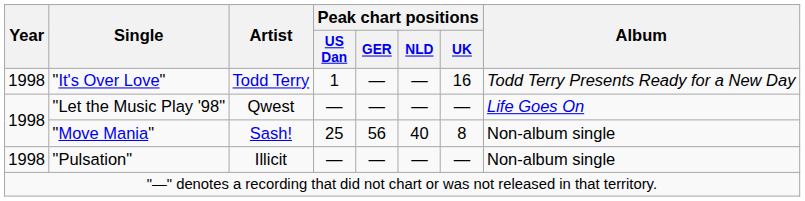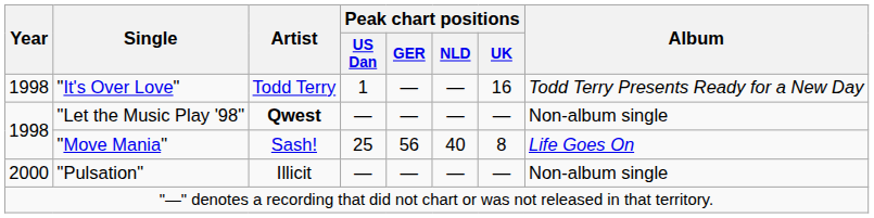"Let the Music Play '98" | Artist: normal -> bold
"Let the Music Play '98" | Album: Life Goes On -> Non-album single
"Move Mania" | Album: Non-album single -> Life Goes On
"Pulsation" | Year: 1998 -> 2000
